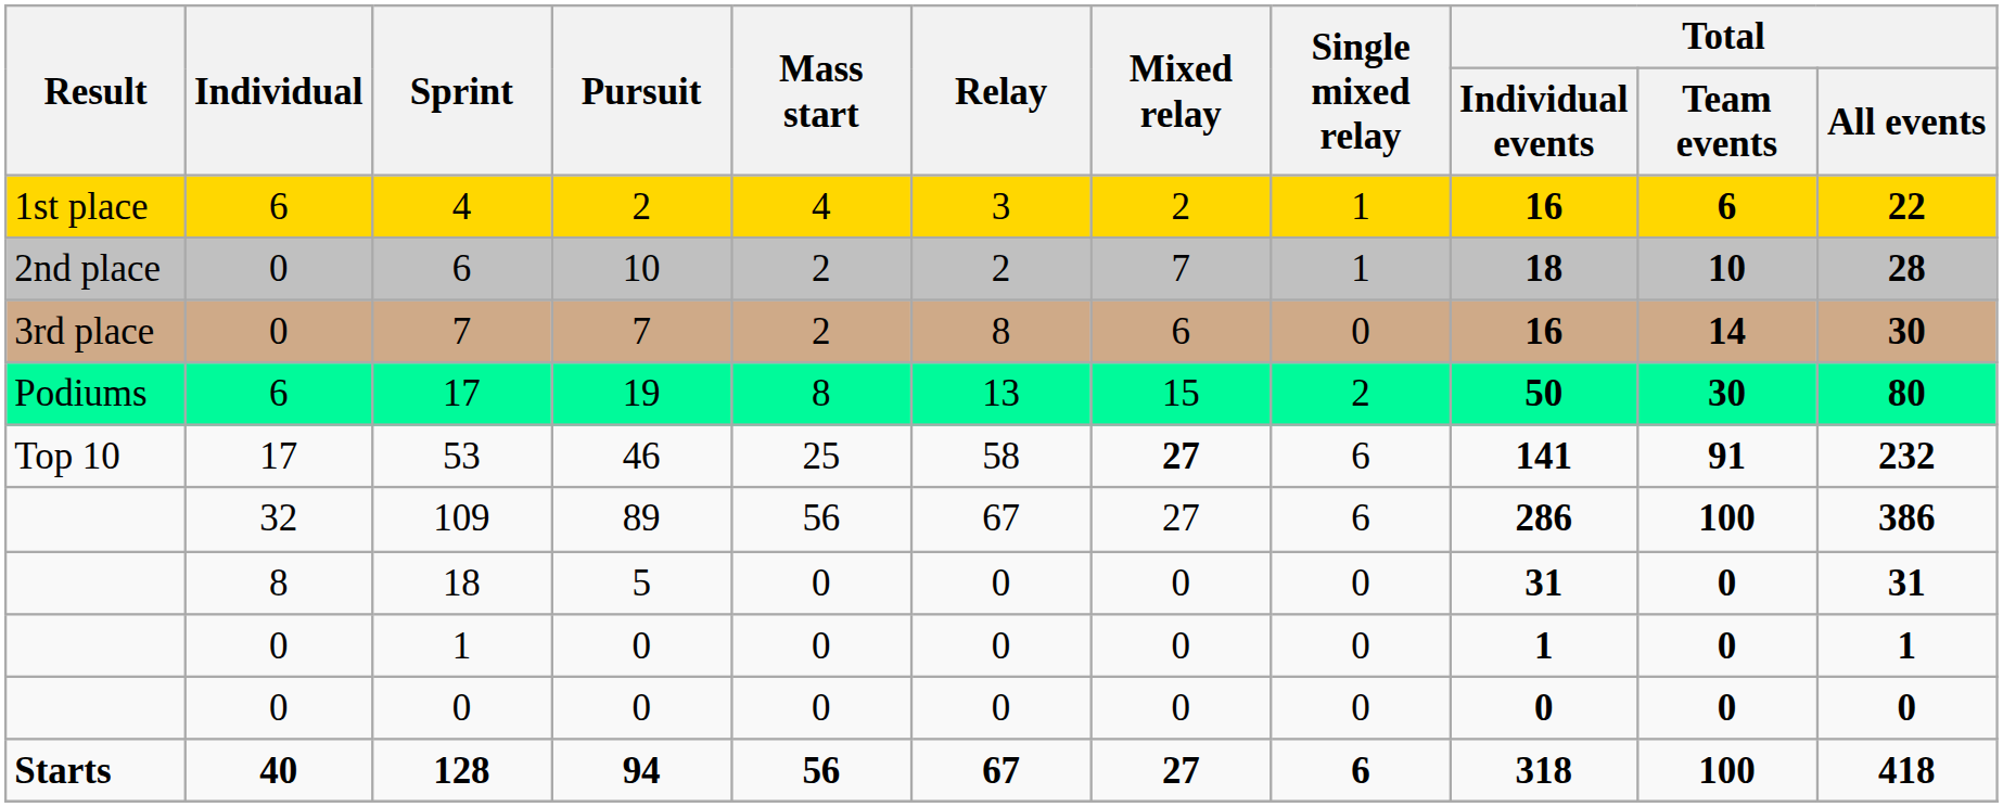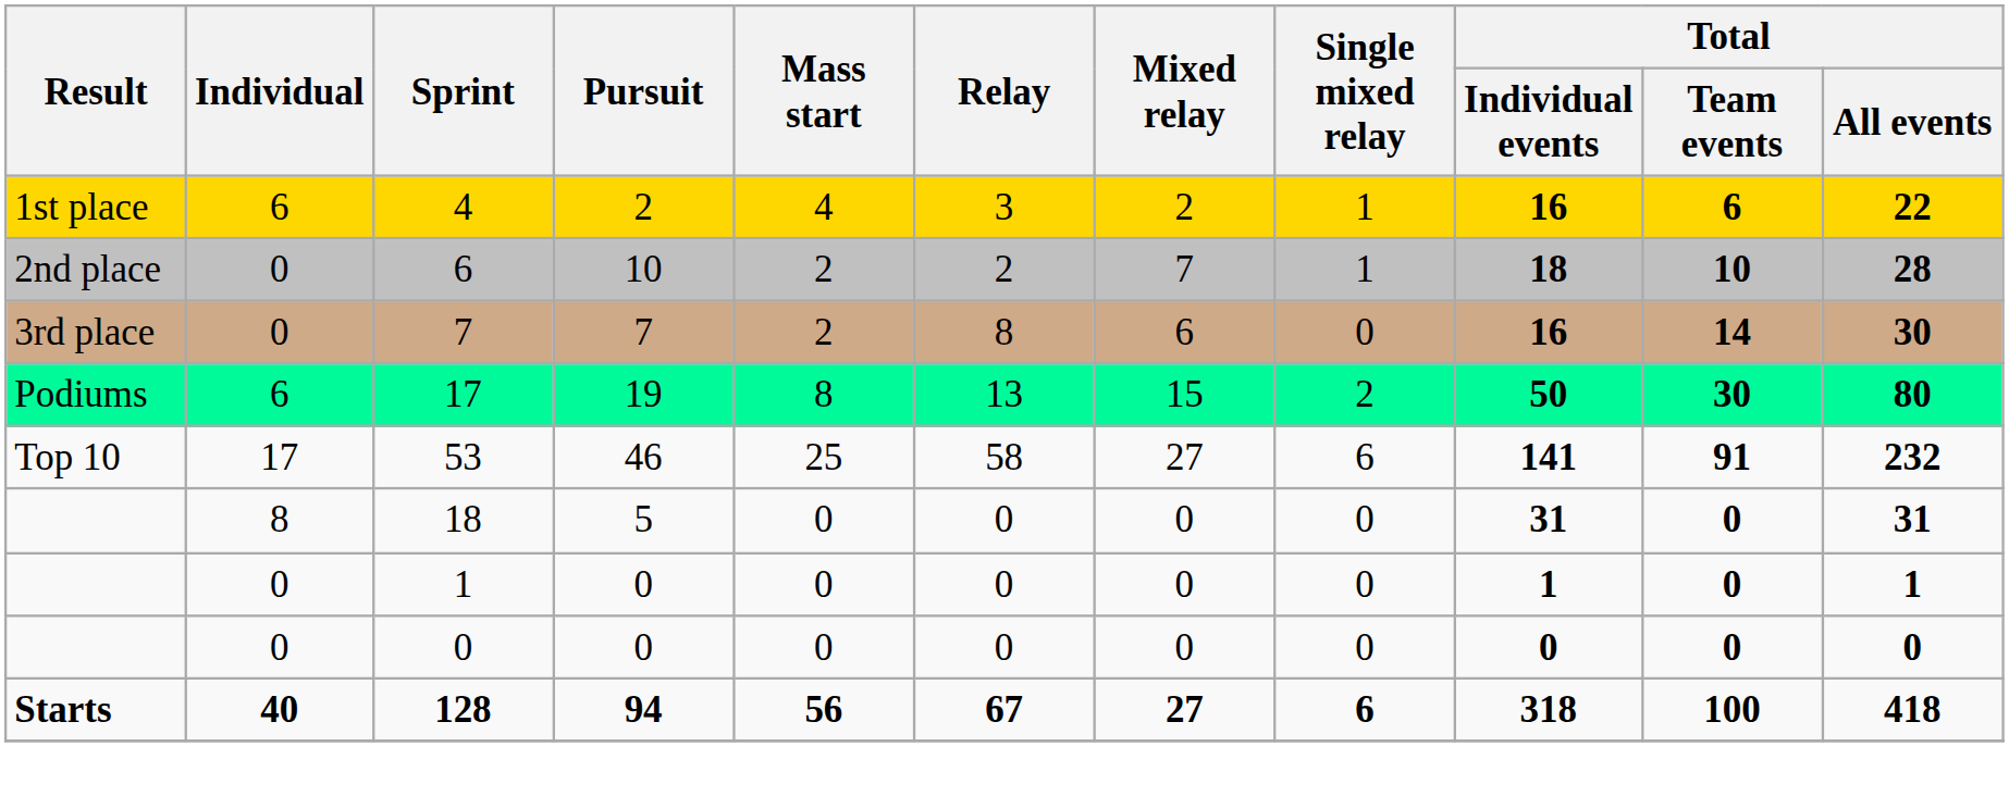53 | Mixed relay: bold -> normal
- row: 32 | 109 | 89 | 56 | 67 | 27 | 6 | 286 | 100 | 386
